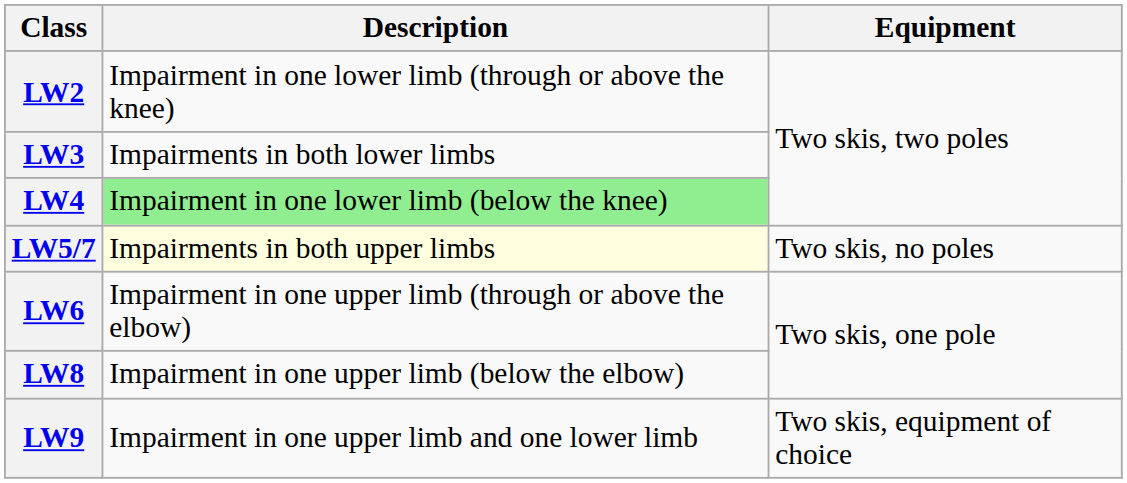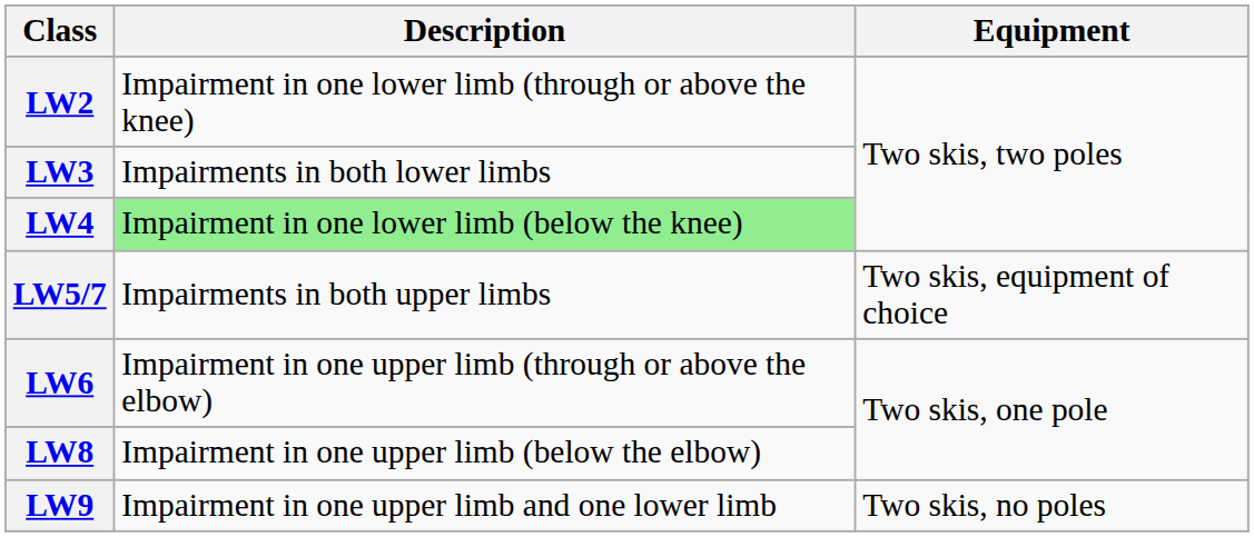LW5/7 | Description: lightyellow background -> no background
LW5/7 | Equipment: Two skis, no poles -> Two skis, equipment of choice
LW9 | Equipment: Two skis, equipment of choice -> Two skis, no poles
